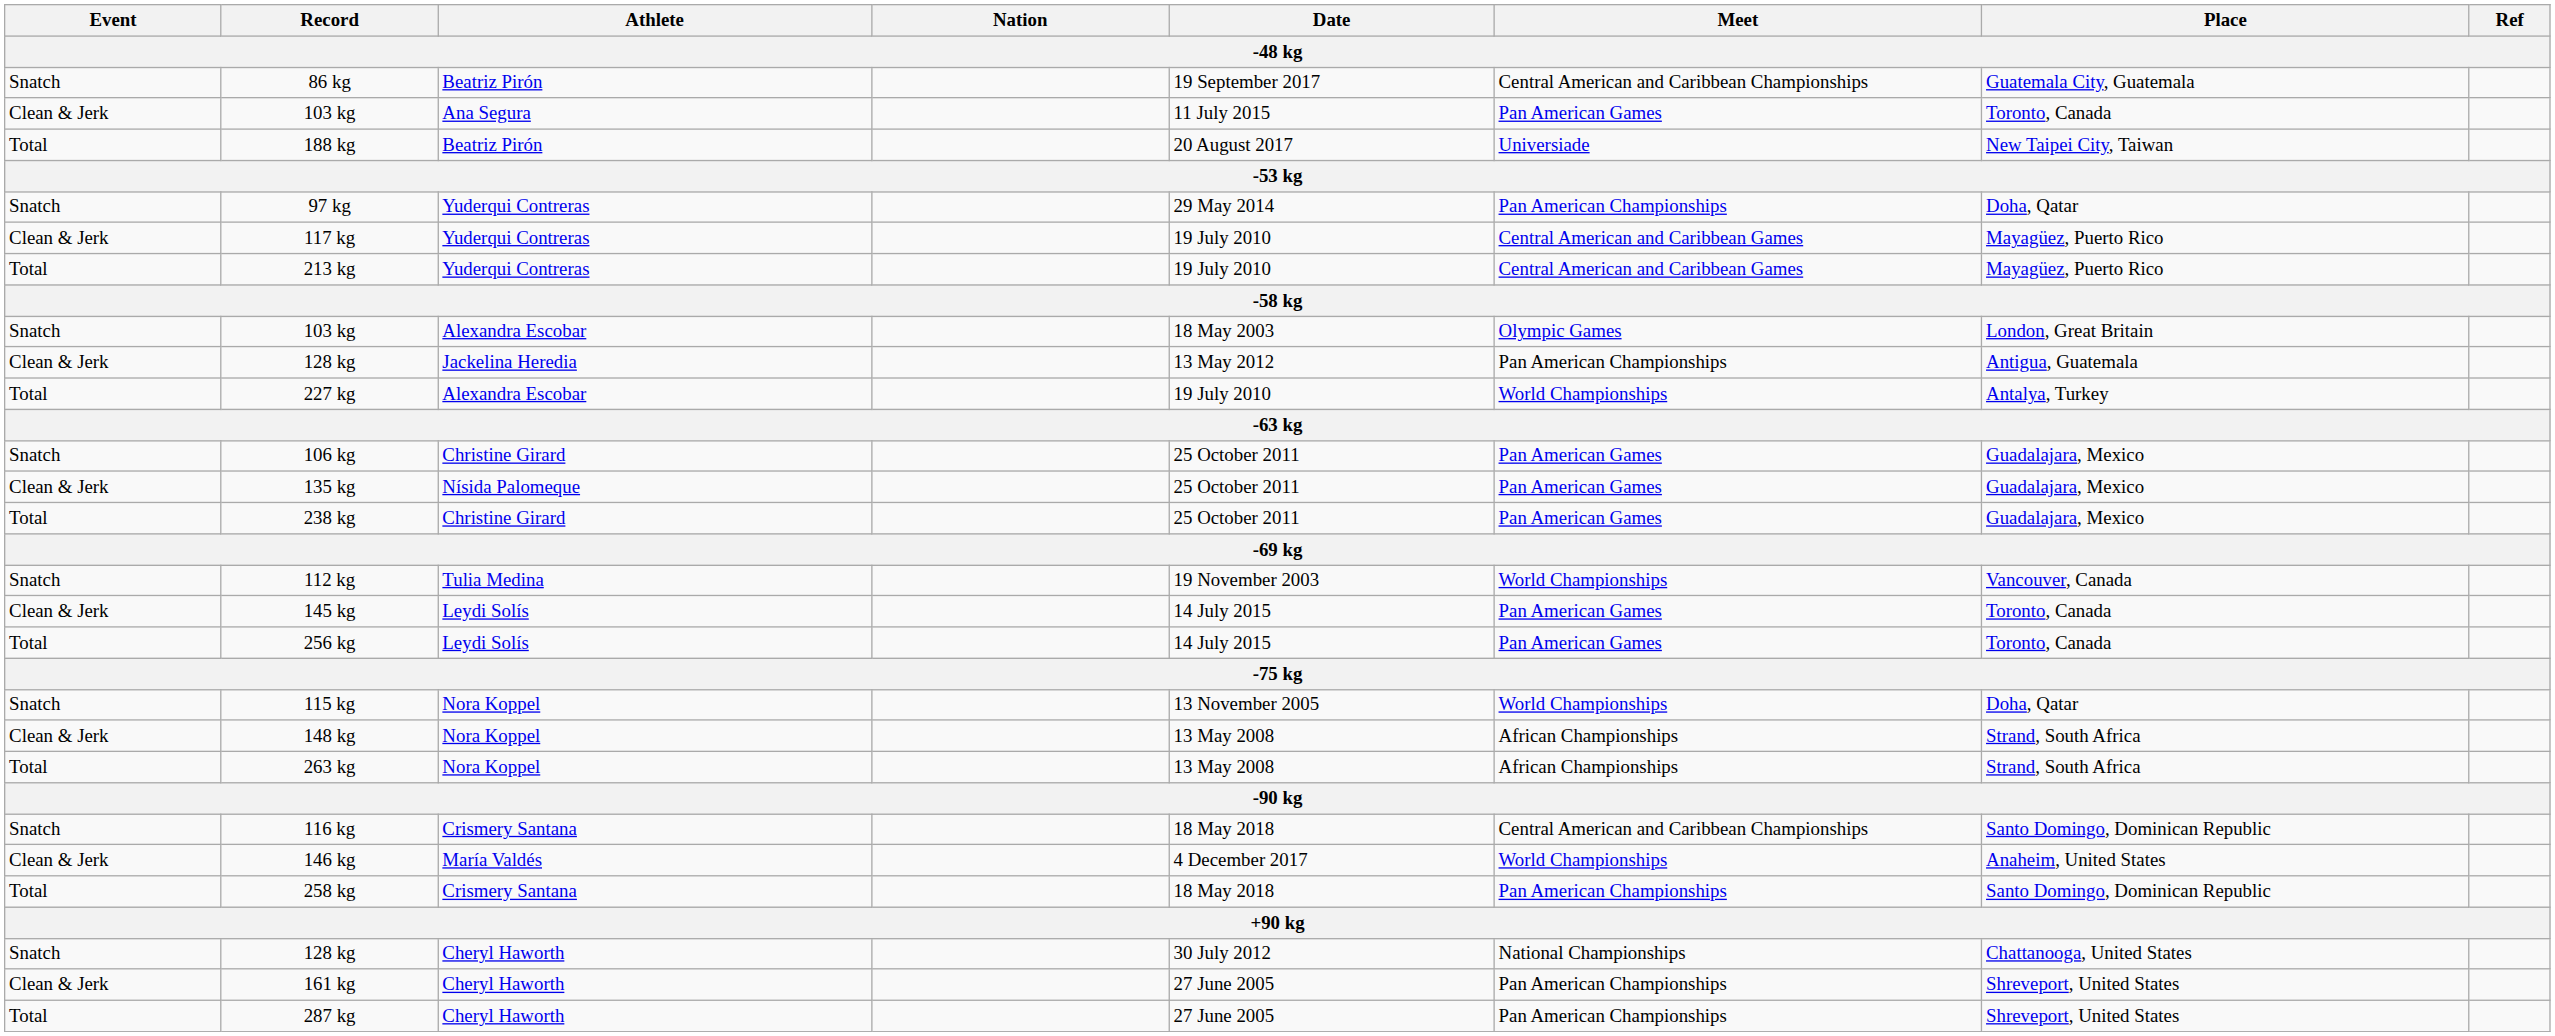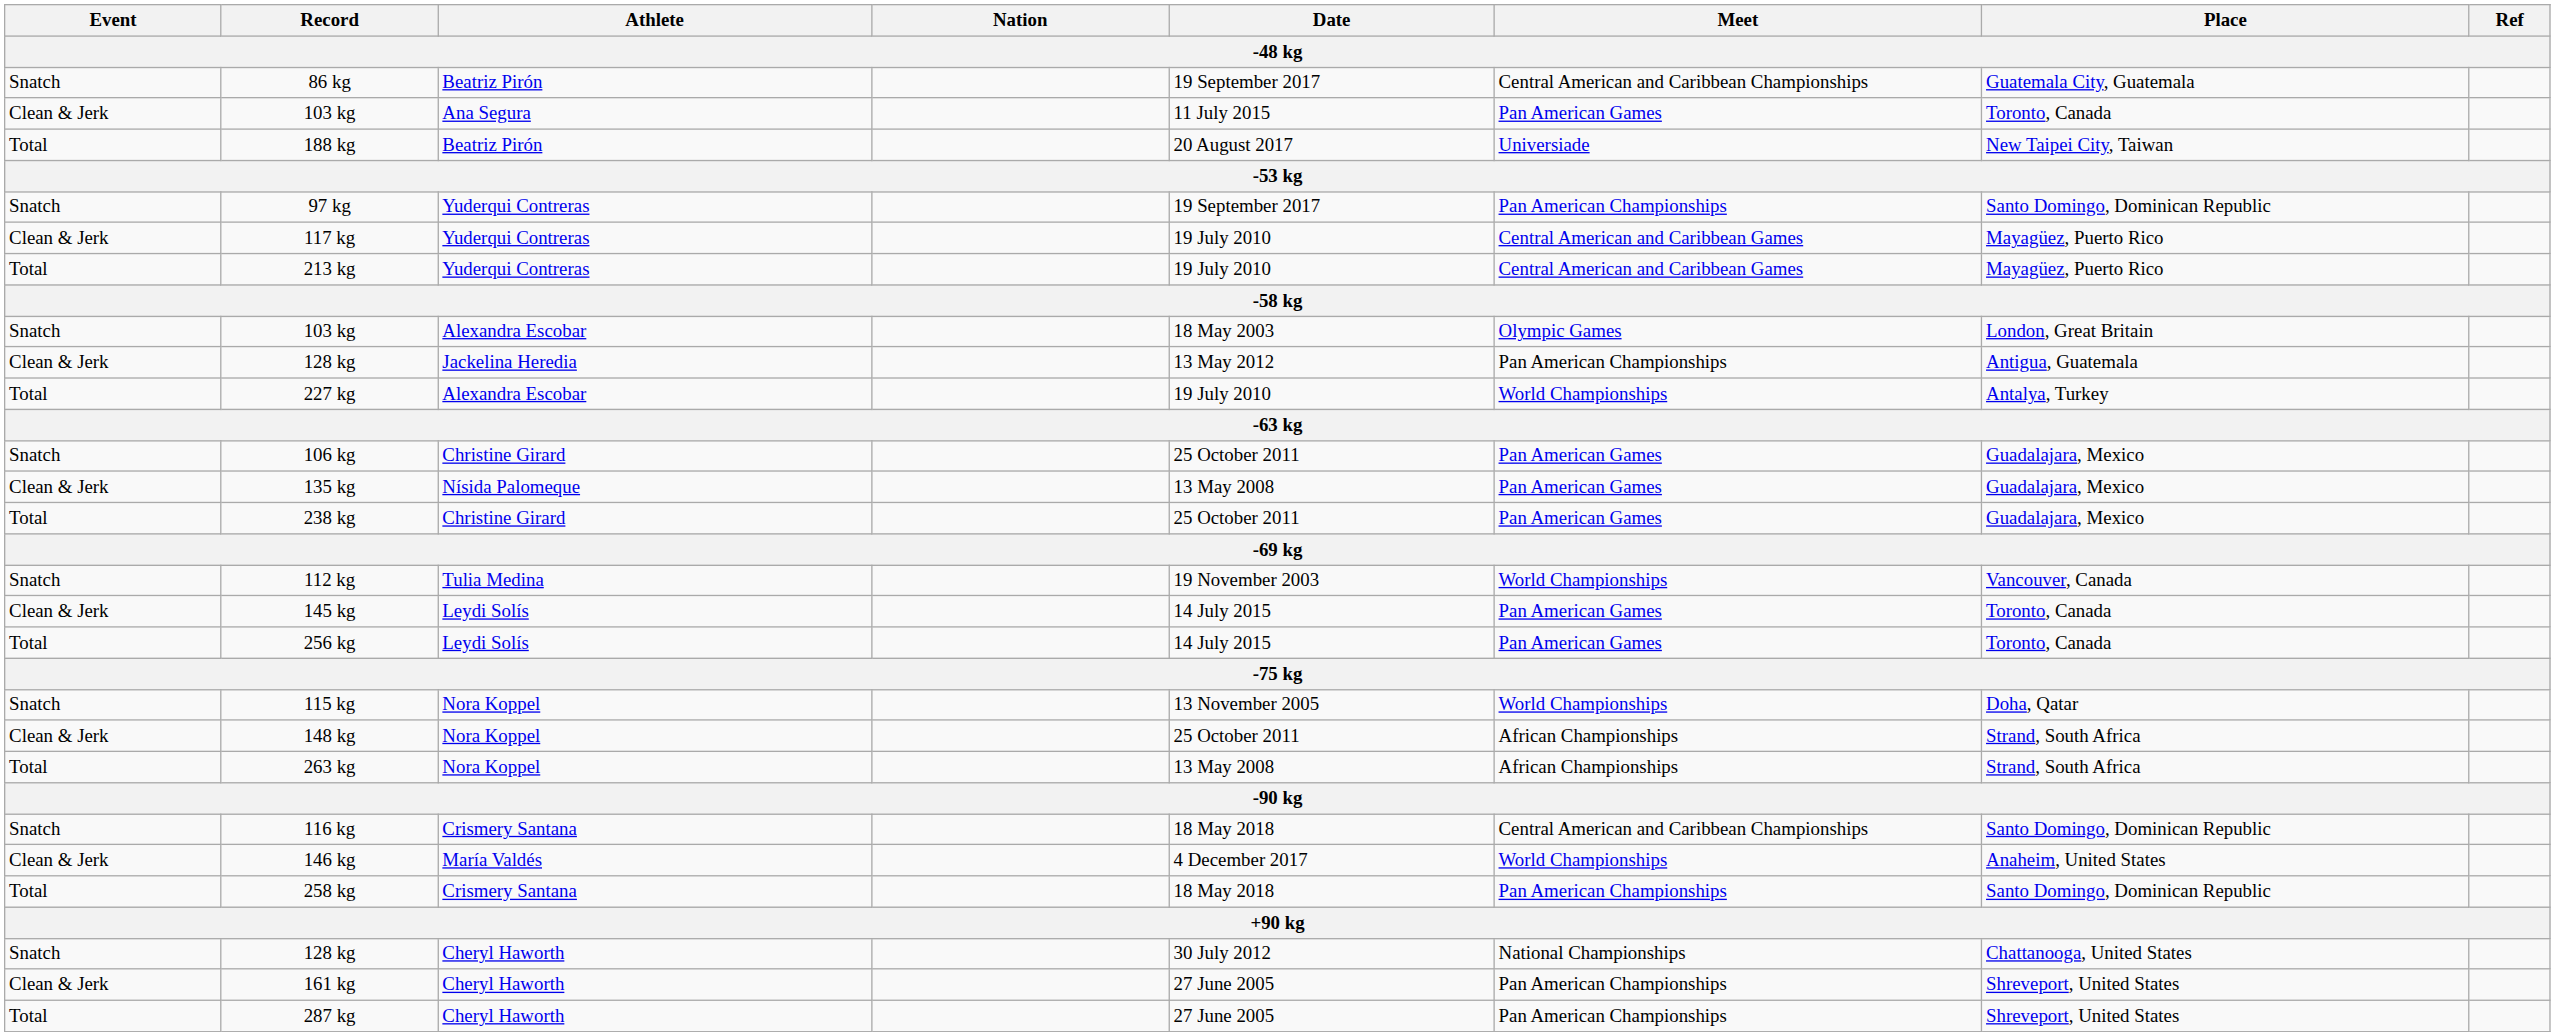97 kg | Date: 29 May 2014 -> 19 September 2017
97 kg | Place: Doha, Qatar -> Santo Domingo, Dominican Republic
135 kg | Date: 25 October 2011 -> 13 May 2008
148 kg | Date: 13 May 2008 -> 25 October 2011
